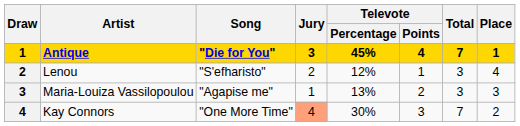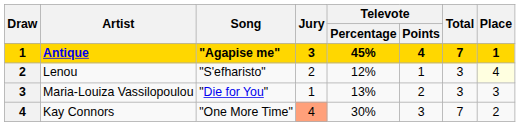Antique | Song: "Die for You" -> "Agapise me"
Lenou | Place: no background -> lightyellow background
Maria-Louiza Vassilopoulou | Song: "Agapise me" -> "Die for You"
